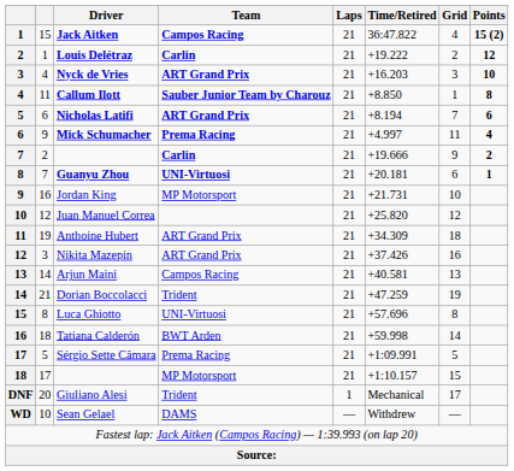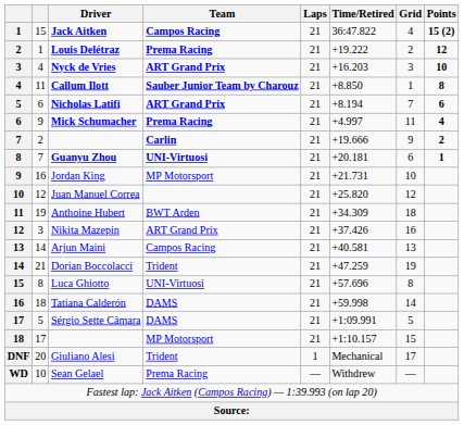Louis Delétraz | Team: Carlin -> Prema Racing
Anthoine Hubert | Team: ART Grand Prix -> BWT Arden
Tatiana Calderón | Team: BWT Arden -> DAMS
Sérgio Sette Câmara | Team: Prema Racing -> DAMS
Sean Gelael | Team: DAMS -> Prema Racing
